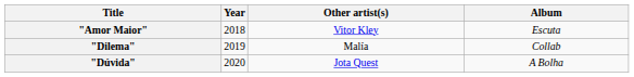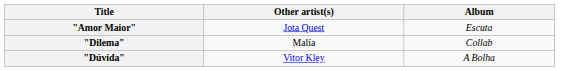- column: Year | 2018 | 2019 | 2020
"Amor Maior" | Other artist(s): Vitor Kley -> Jota Quest
"Dúvida" | Other artist(s): Jota Quest -> Vitor Kley
